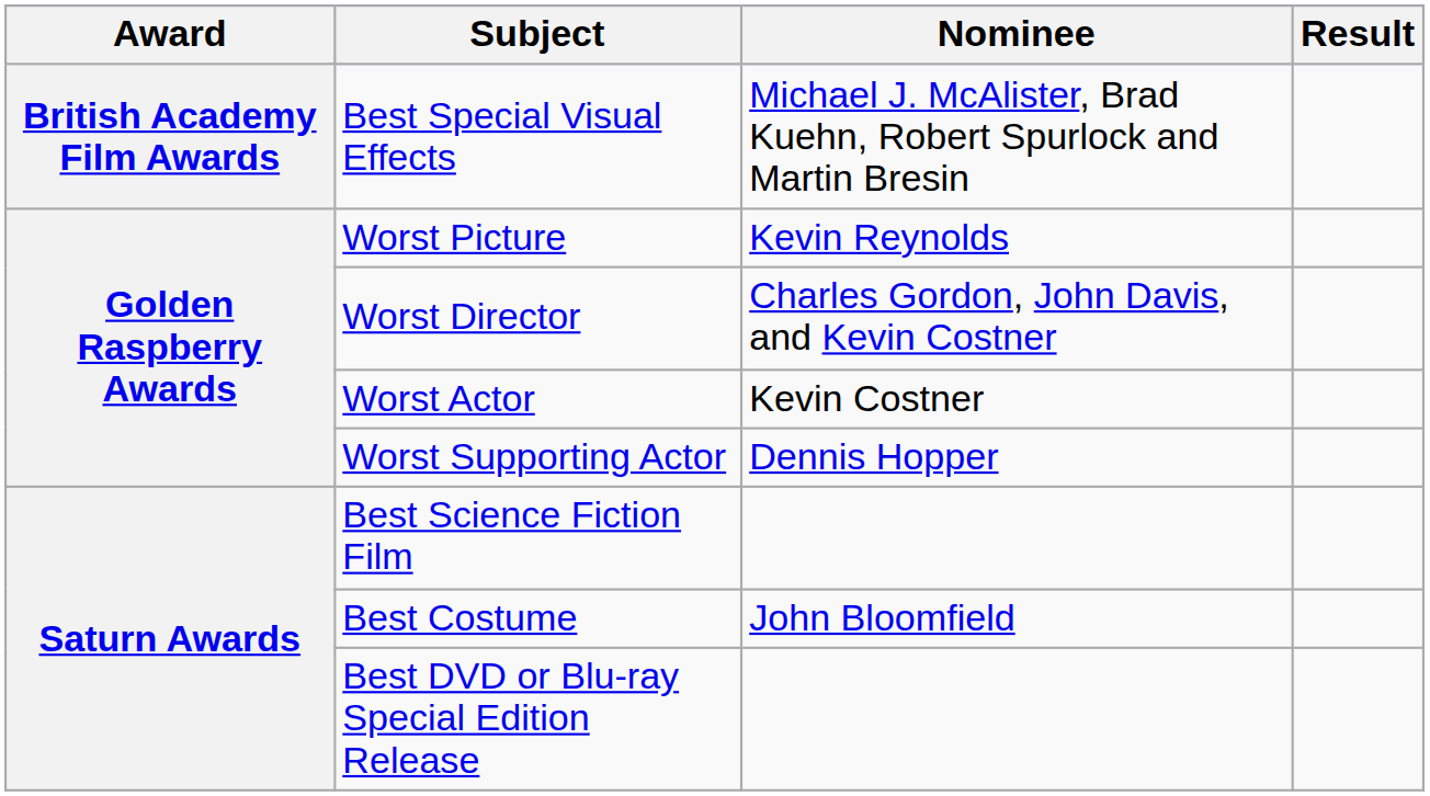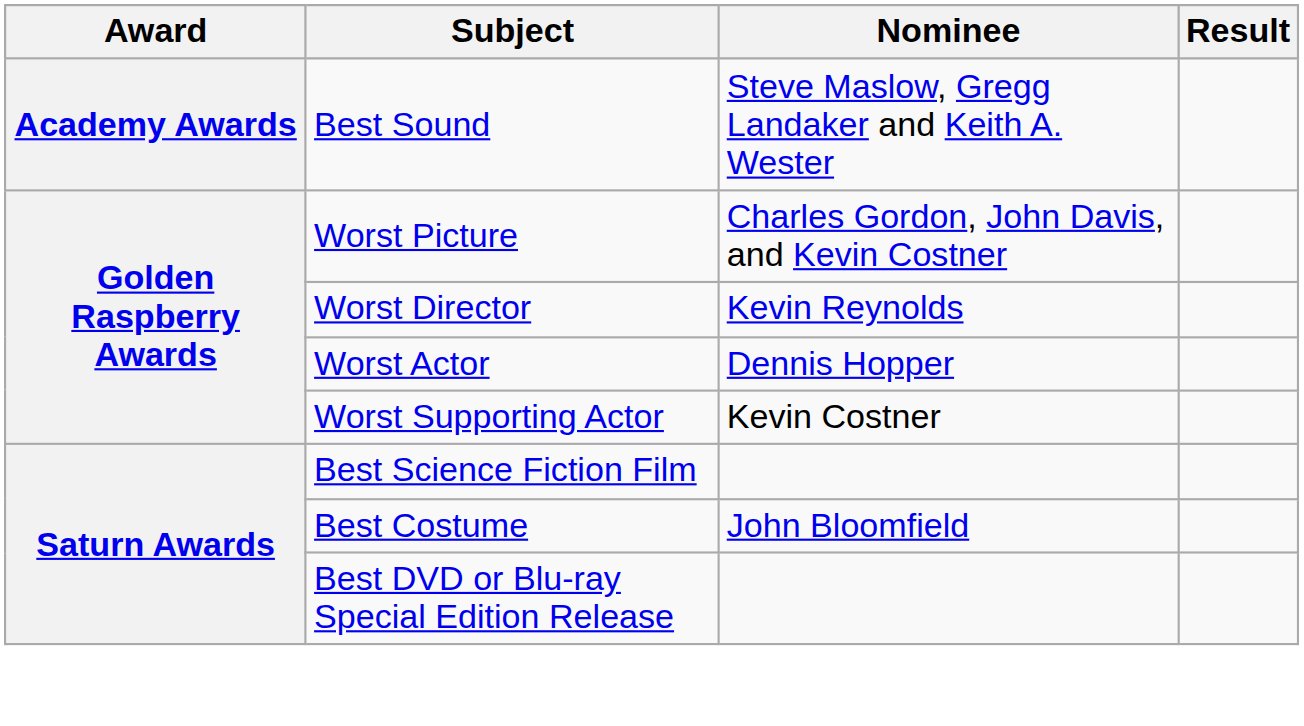+ row: Academy Awards | Best Sound | Steve Maslow, Gregg Landaker and Keith A. Wester
- row: British Academy Film Awards | Best Special Visual Effects | Michael J. McAlister, Brad Kuehn, Robert Spurlock and Martin Bresin
Worst Picture | Nominee: Kevin Reynolds -> Charles Gordon, John Davis, and Kevin Costner
Worst Director | Nominee: Charles Gordon, John Davis, and Kevin Costner -> Kevin Reynolds
Worst Actor | Nominee: Kevin Costner -> Dennis Hopper
Worst Supporting Actor | Nominee: Dennis Hopper -> Kevin Costner
